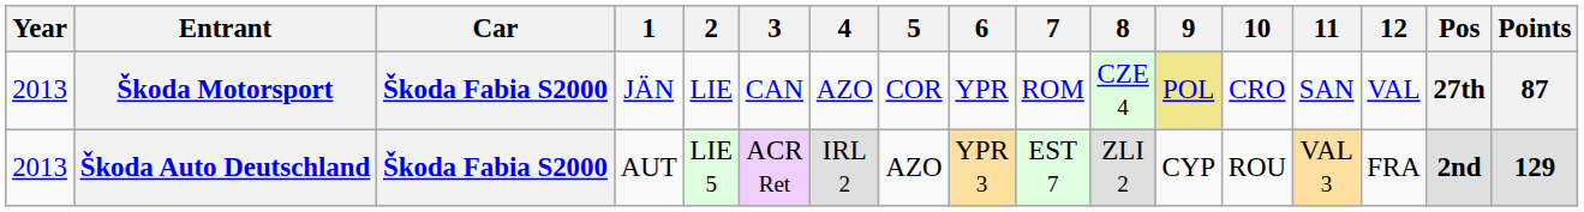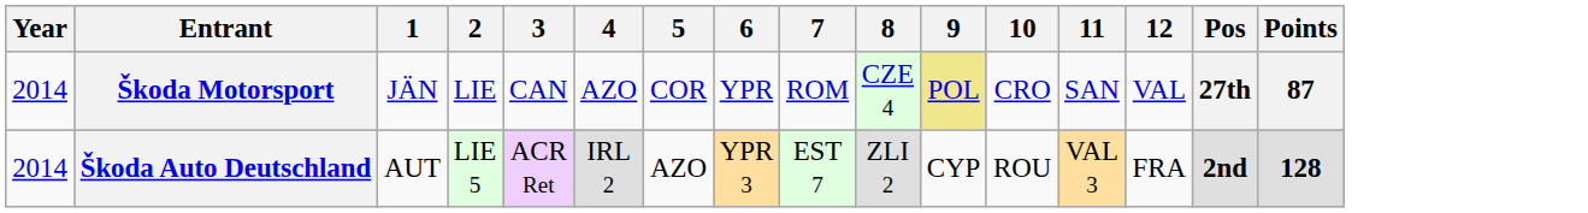- column: Car | Škoda Fabia S2000 | Škoda Fabia S2000
Škoda Motorsport | Year: 2013 -> 2014
Škoda Auto Deutschland | Year: 2013 -> 2014
Škoda Auto Deutschland | Points: 129 -> 128
